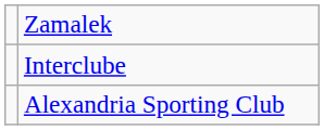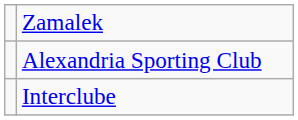rows swapped: Alexandria Sporting Club <-> Interclube
